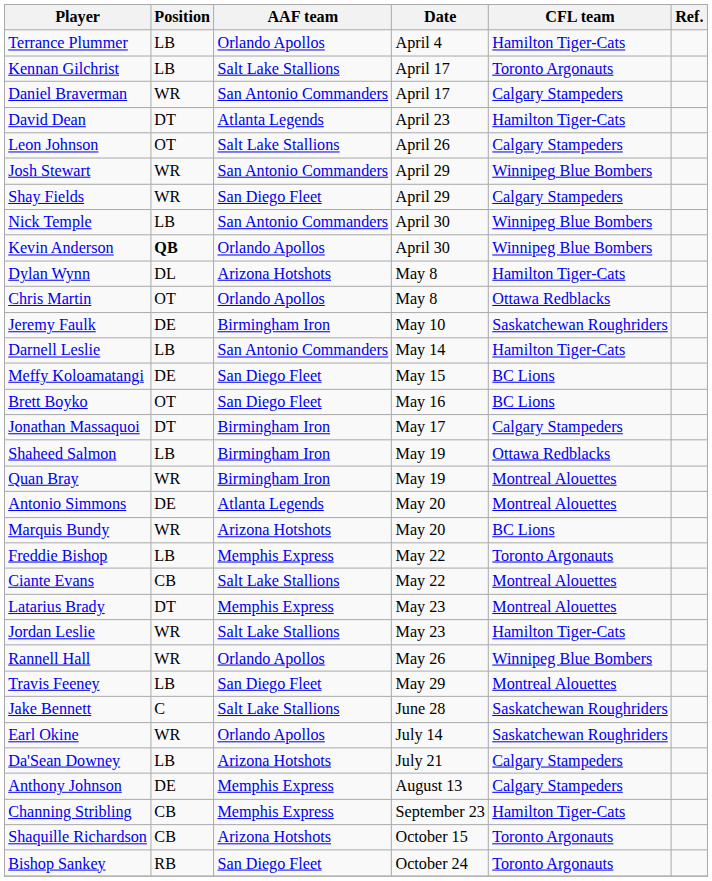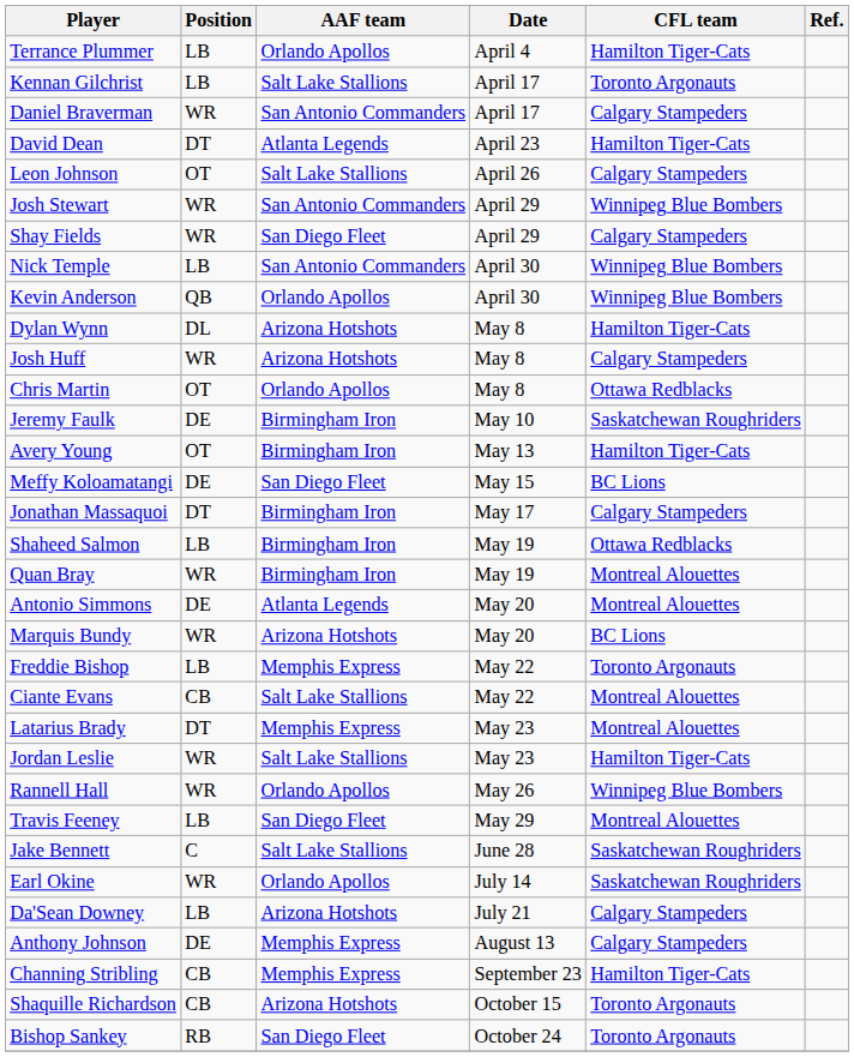Kevin Anderson | Position: bold -> normal
+ row: Josh Huff | WR | Arizona Hotshots | May 8 | Calgary Stampeders
+ row: Avery Young | OT | Birmingham Iron | May 13 | Hamilton Tiger-Cats
- row: Darnell Leslie | LB | San Antonio Commanders | May 14 | Hamilton Tiger-Cats
- row: Brett Boyko | OT | San Diego Fleet | May 16 | BC Lions
